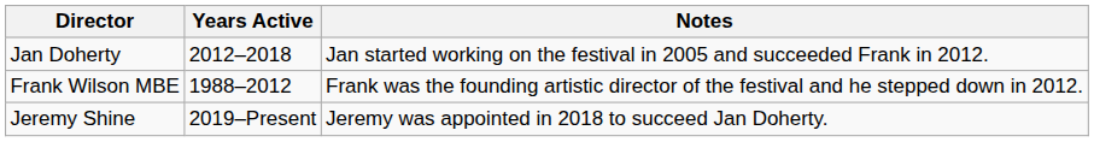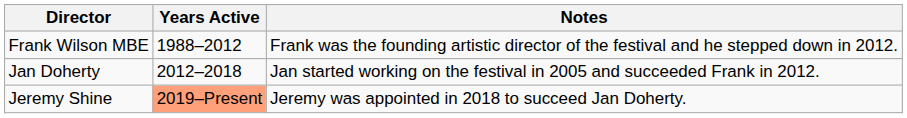rows swapped: Frank Wilson MBE <-> Jan Doherty
Jeremy Shine | Years Active: no background -> lightsalmon background
